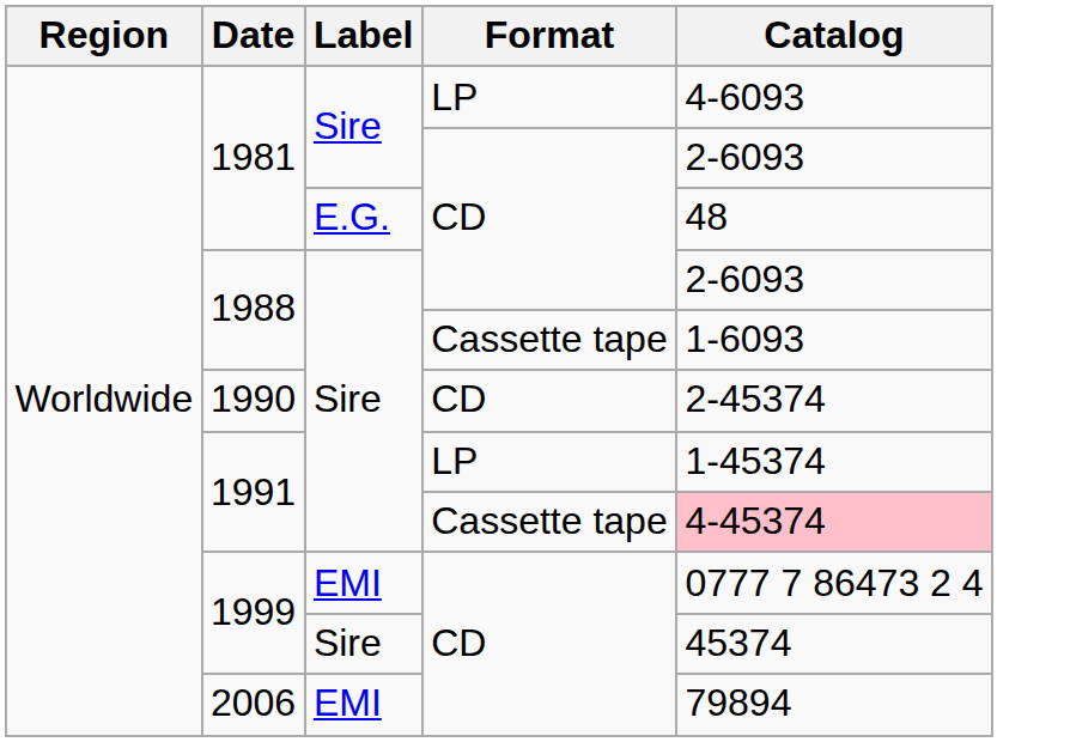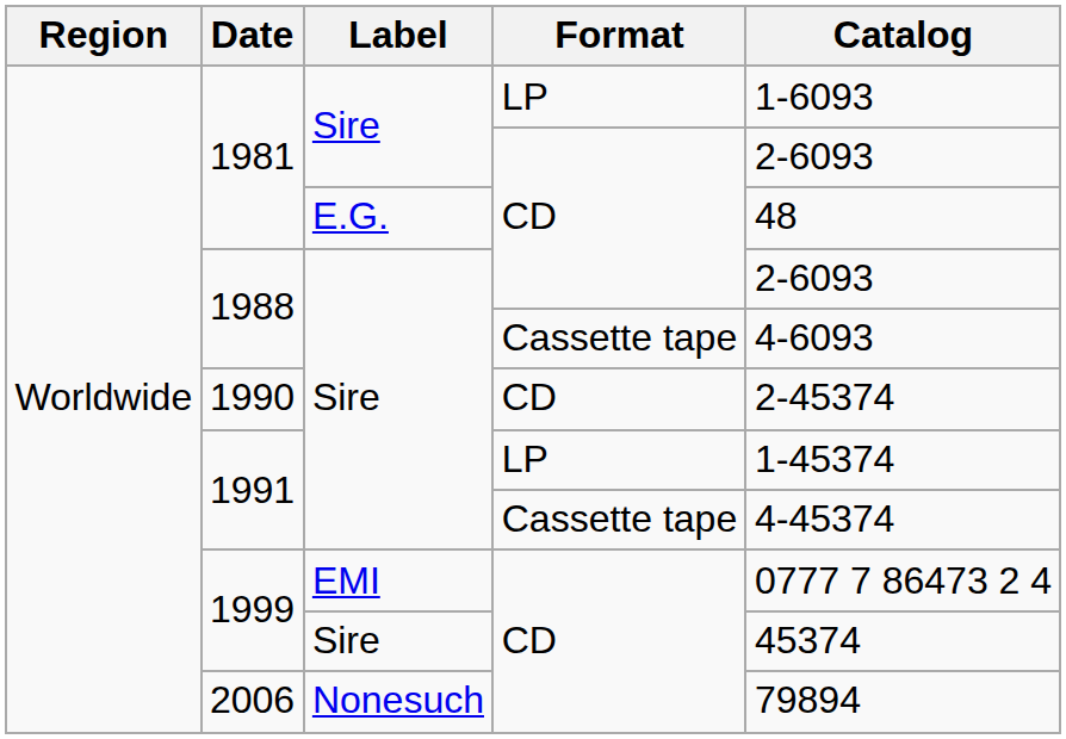1981 / LP | Catalog: 4-6093 -> 1-6093
1988 / Cassette tape | Catalog: 1-6093 -> 4-6093
1991 / Cassette tape | Catalog: pink background -> no background
2006 | Label: EMI -> Nonesuch
